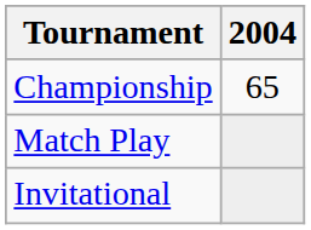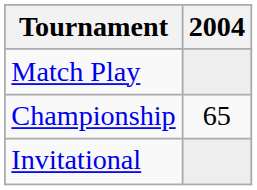rows swapped: Match Play <-> Championship
